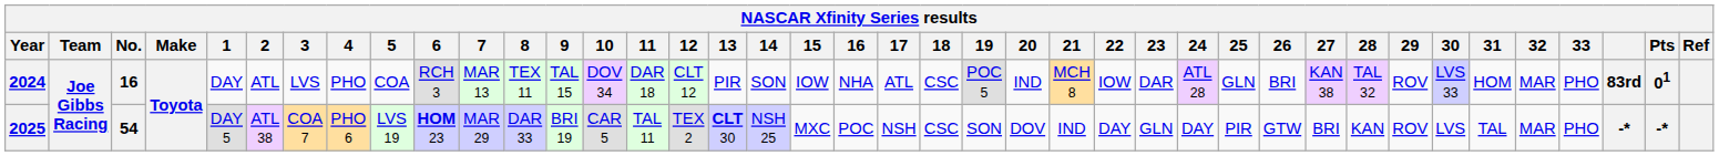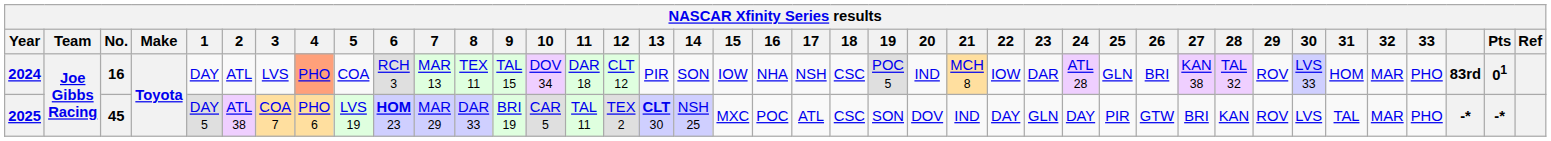2024 | 4: no background -> lightsalmon background
2024 | 17: ATL -> NSH
2025 | No.: 54 -> 45
2025 | 17: NSH -> ATL
